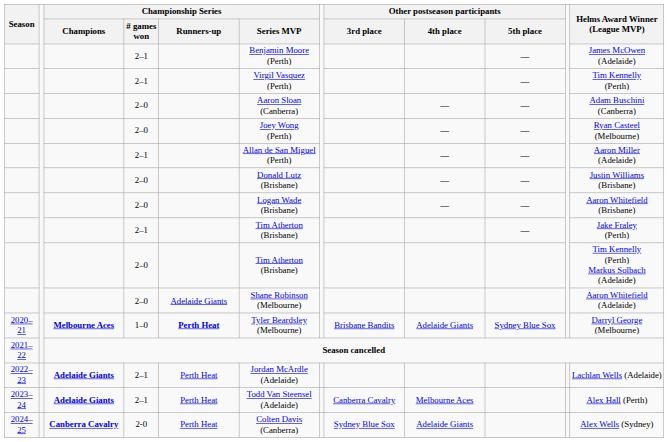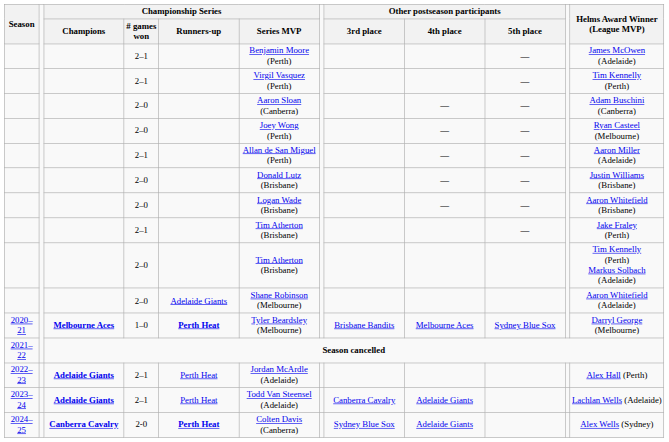2020–21 | Other postseason participants / 4th place: Adelaide Giants -> Melbourne Aces
2022–23 | Helms Award Winner (League MVP): Lachlan Wells (Adelaide) -> Alex Hall (Perth)
2023–24 | Other postseason participants / 4th place: Melbourne Aces -> Adelaide Giants
2023–24 | Helms Award Winner (League MVP): Alex Hall (Perth) -> Lachlan Wells (Adelaide)
2024–25 | Championship Series / Runners-up: normal -> bold
